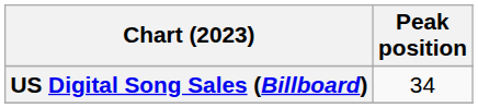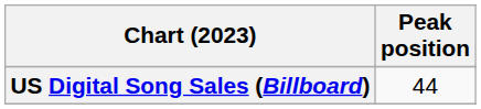US Digital Song Sales (Billboard) | Peak position: 34 -> 44
